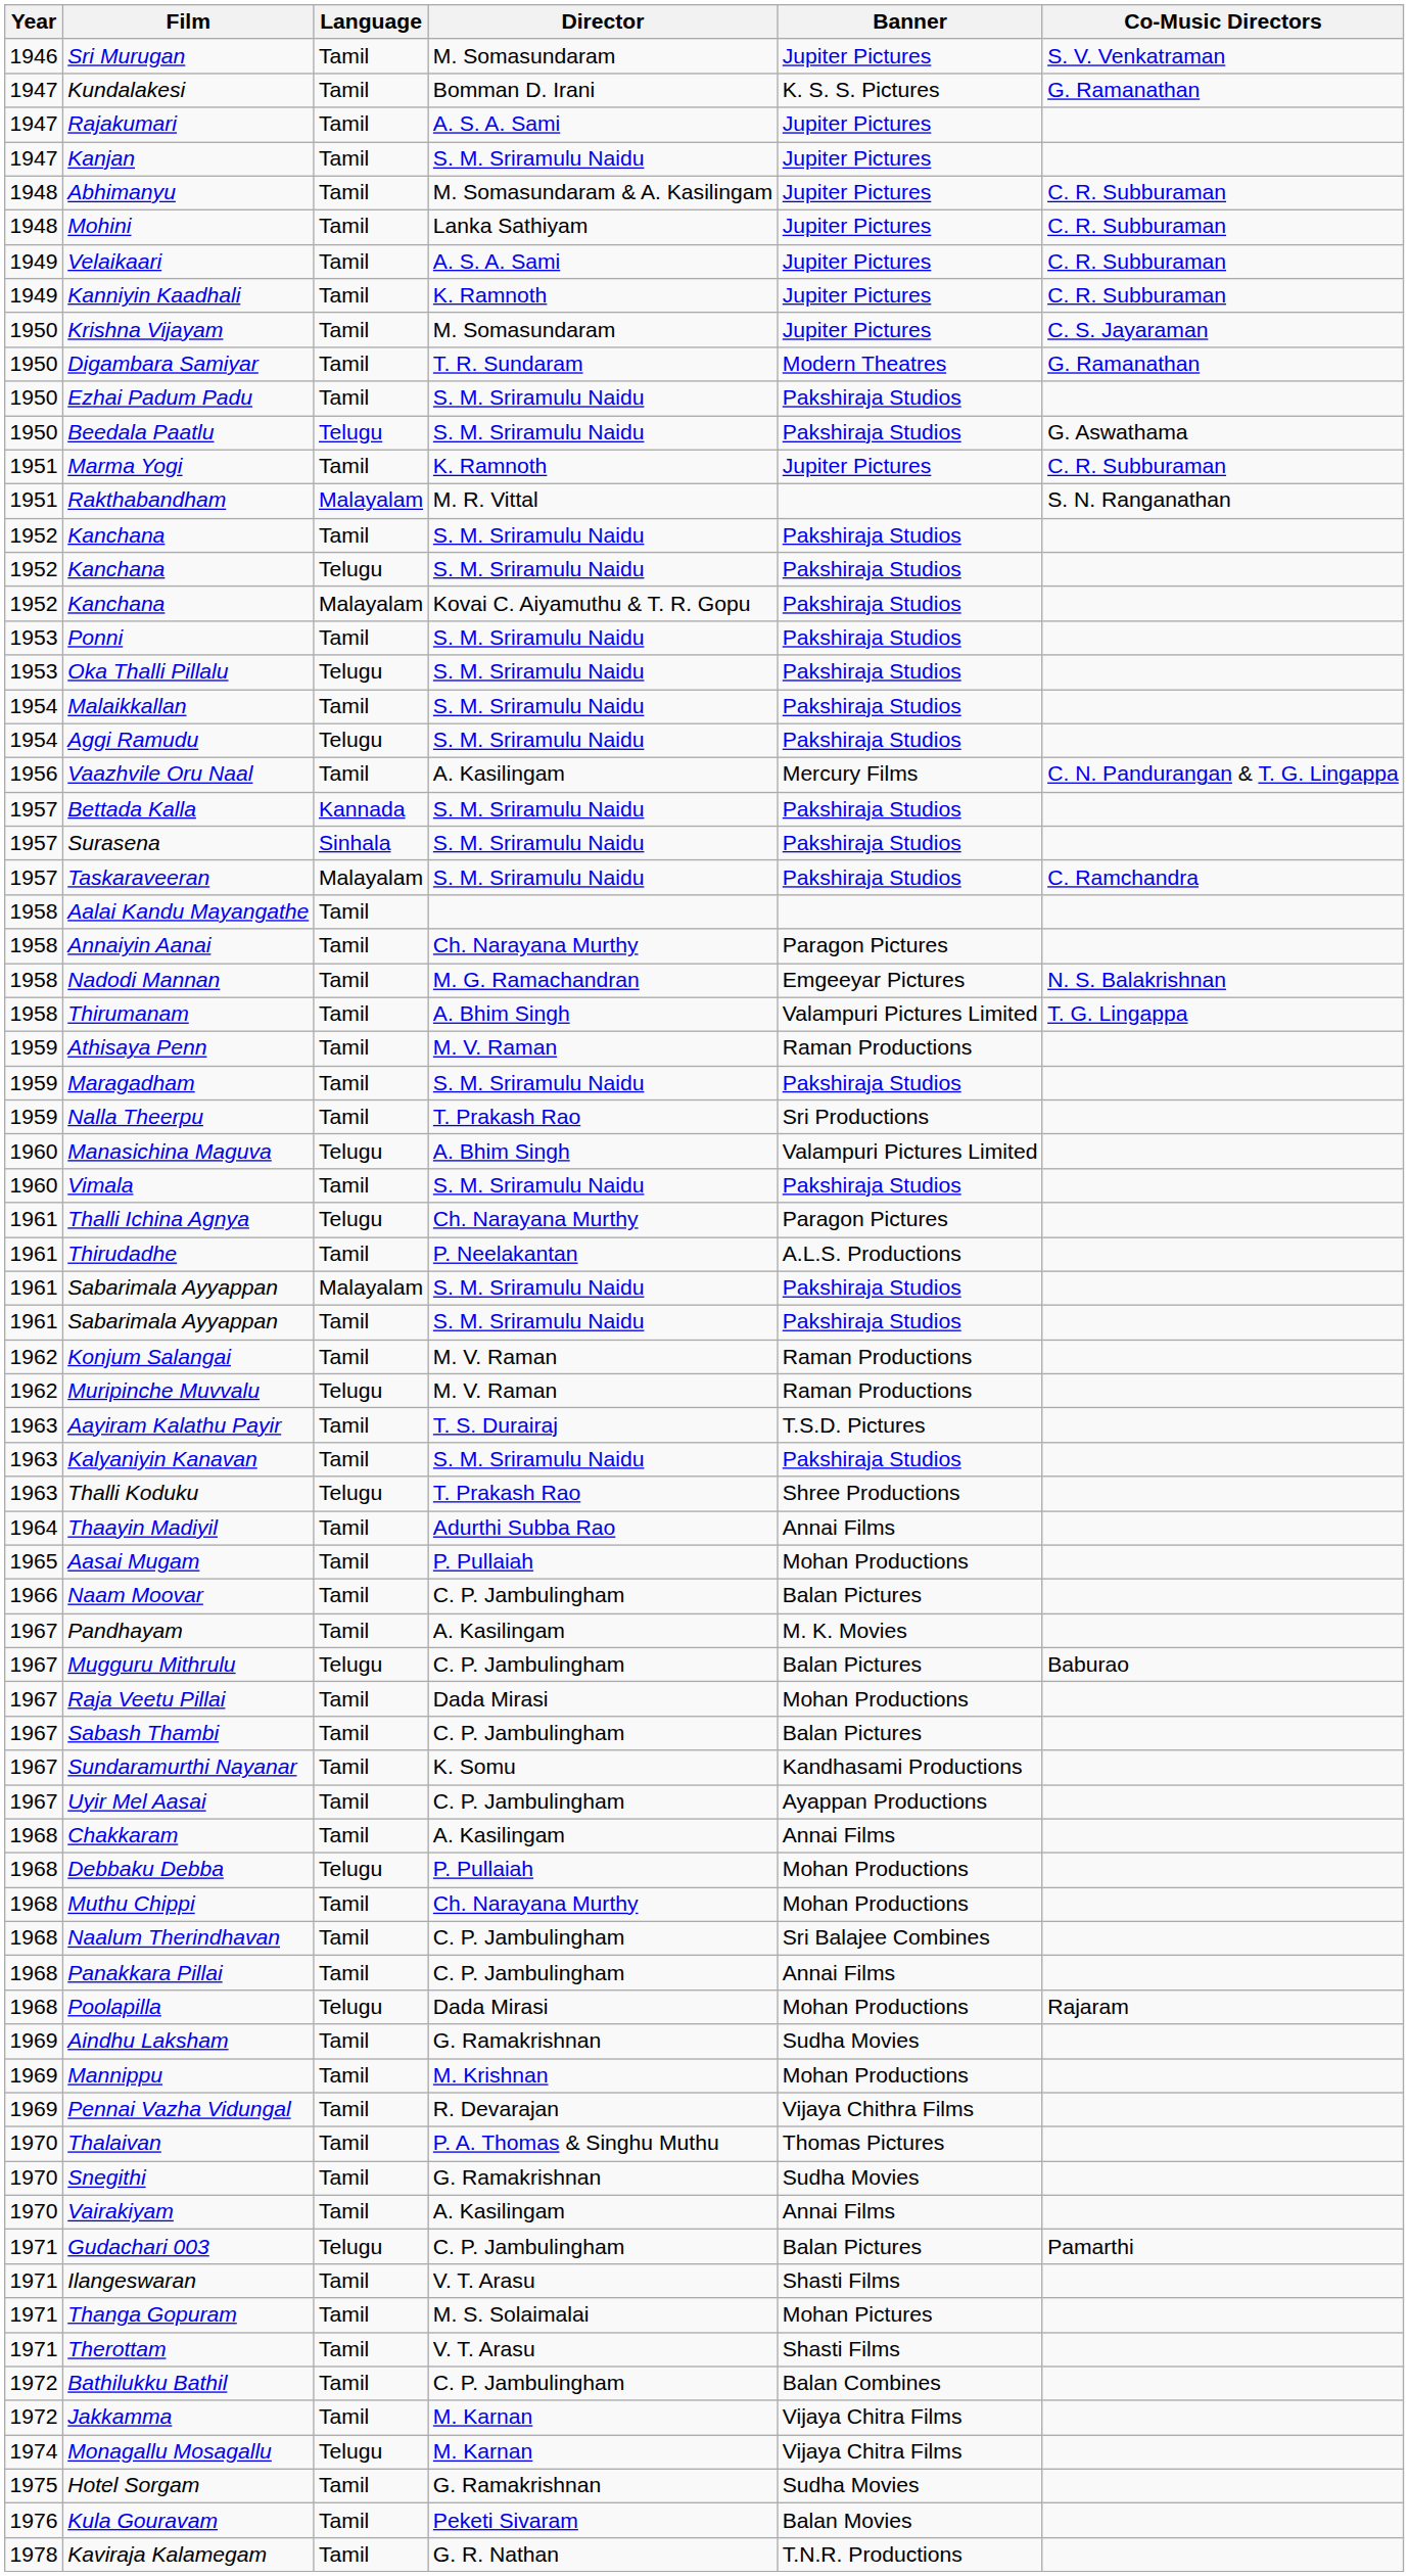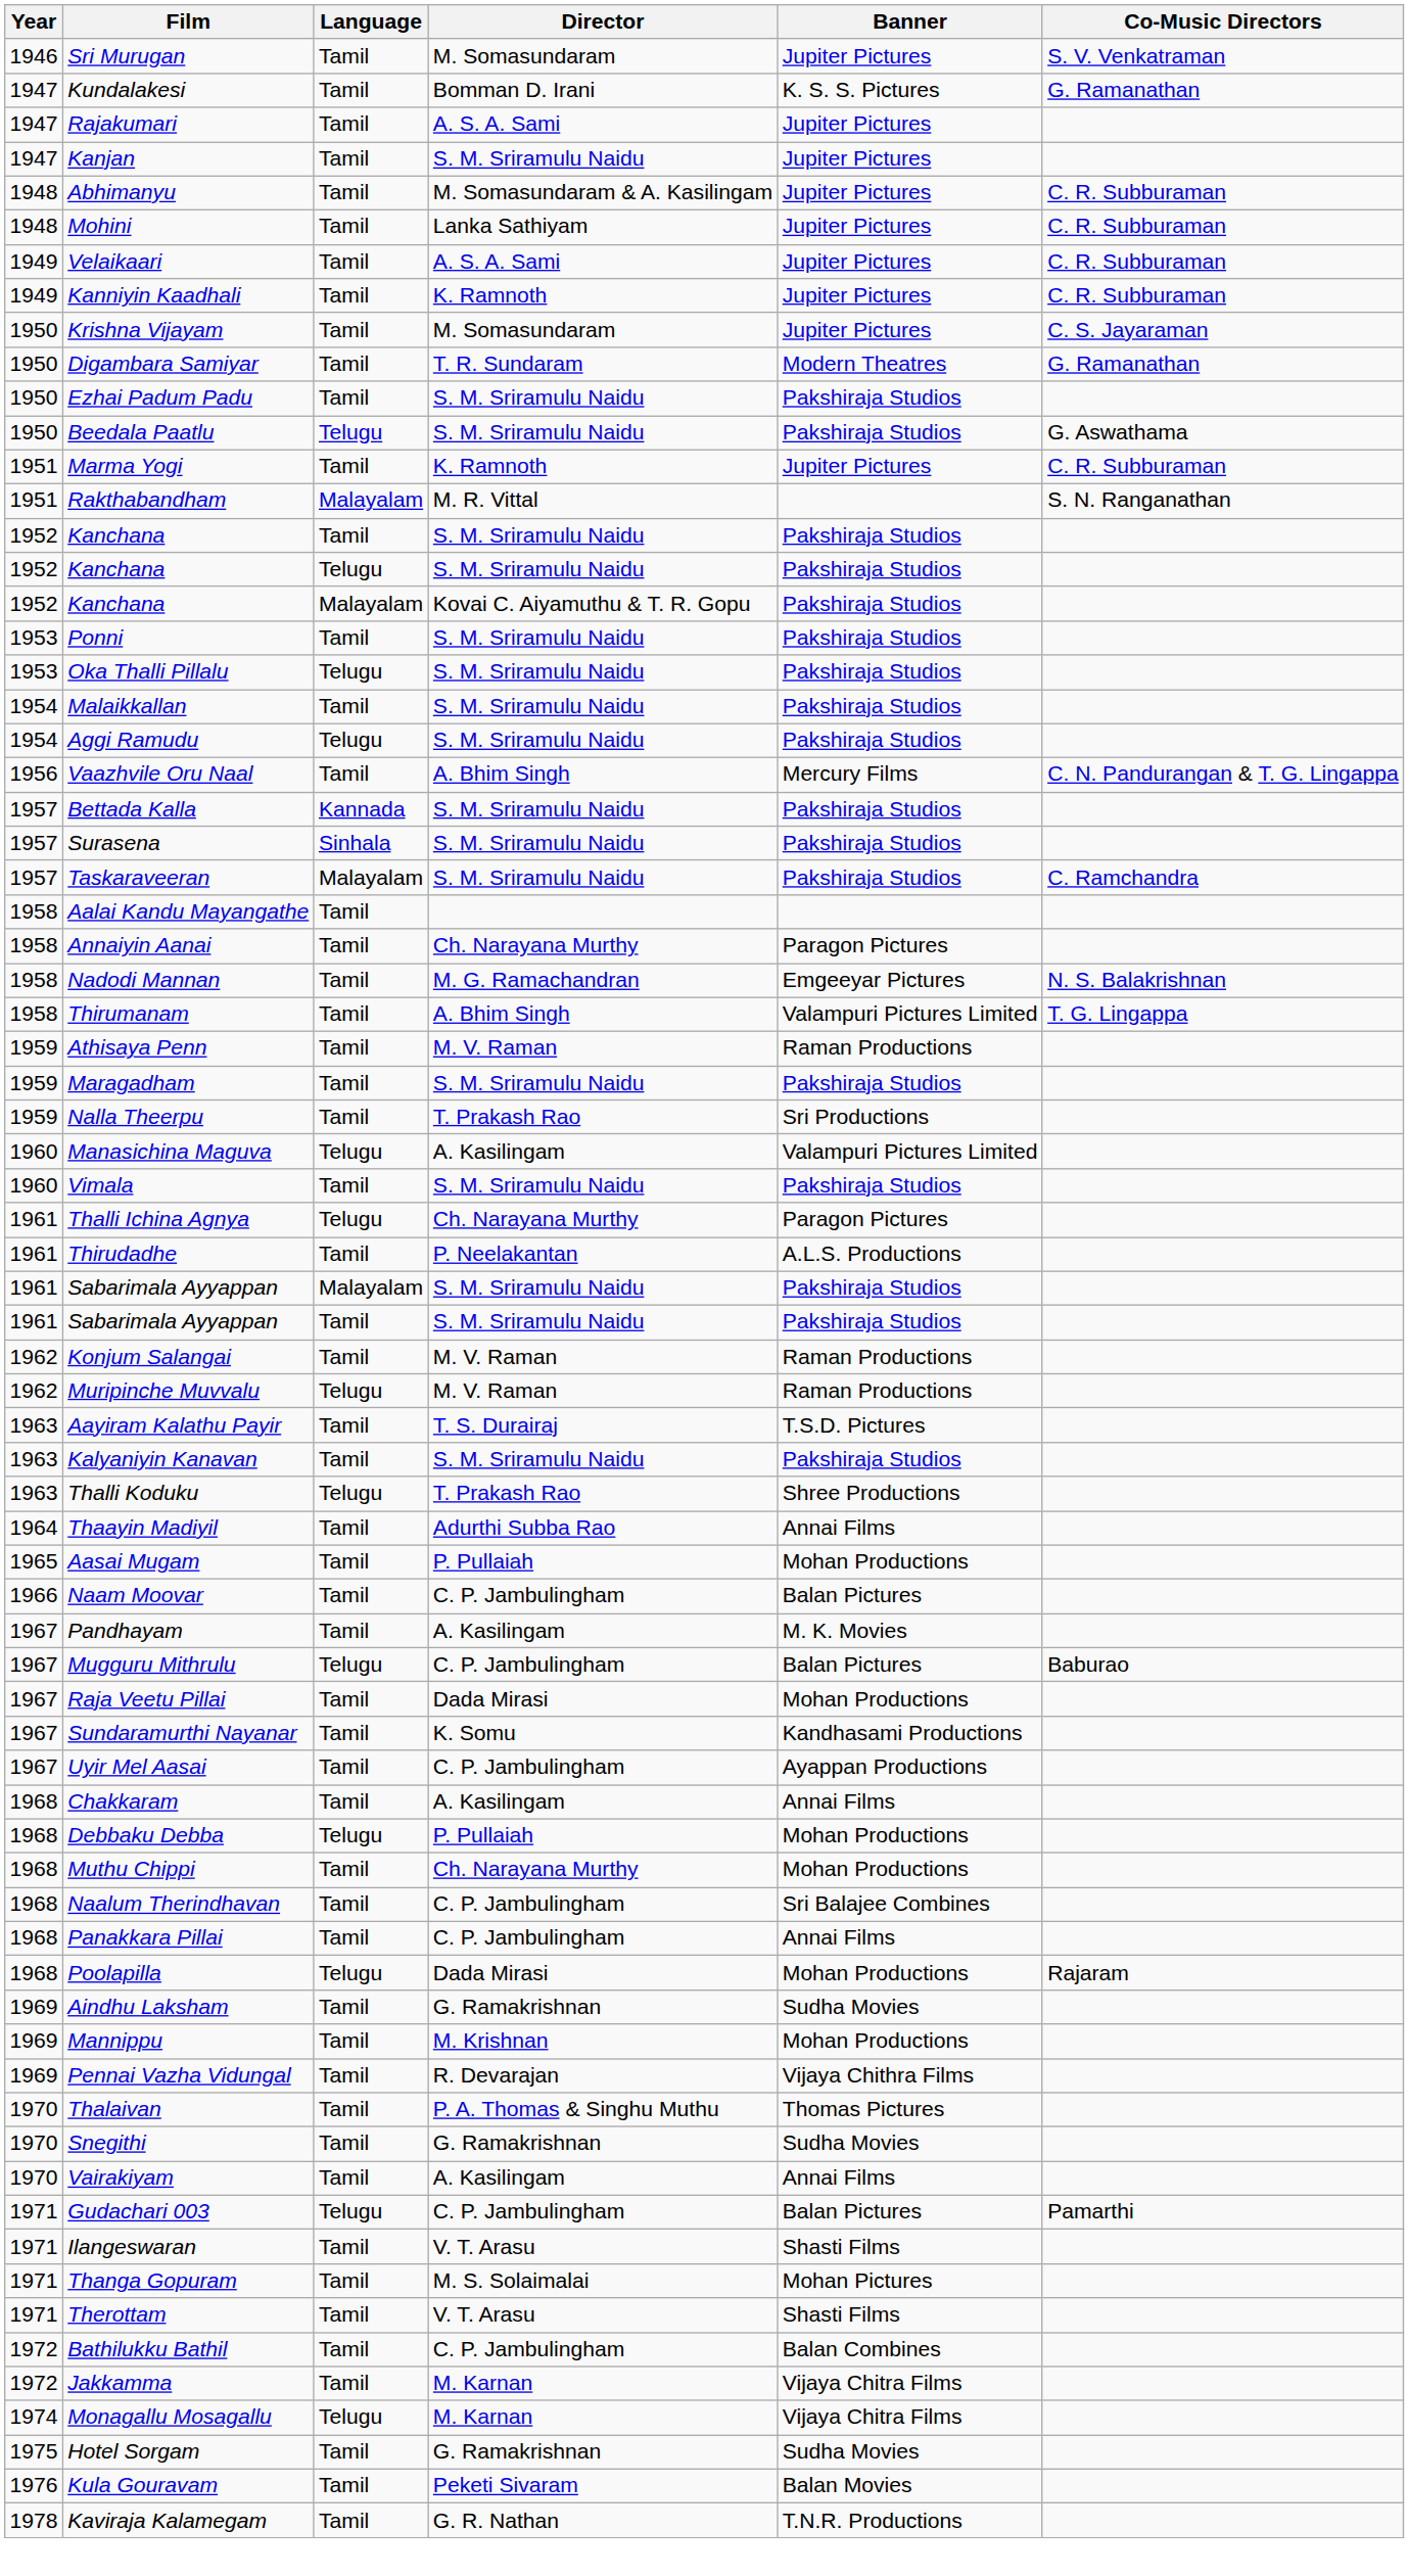Vaazhvile Oru Naal | Director: A. Kasilingam -> A. Bhim Singh
Manasichina Maguva | Director: A. Bhim Singh -> A. Kasilingam
- row: 1967 | Sabash Thambi | Tamil | C. P. Jambulingham | Balan Pictures
